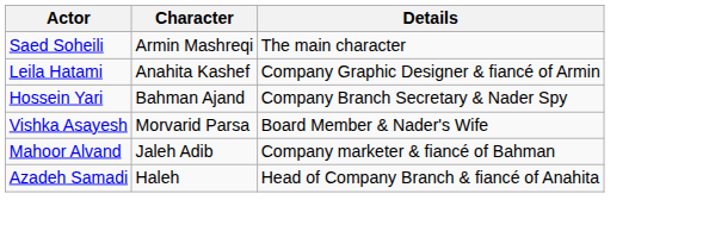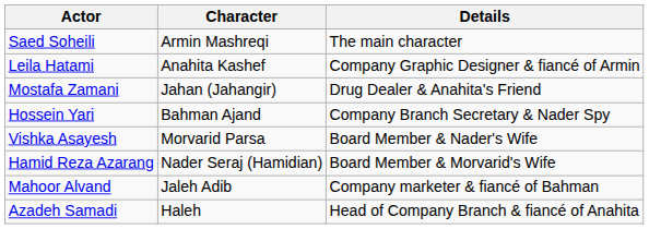+ row: Mostafa Zamani | Jahan (Jahangir) | Drug Dealer & Anahita's Friend
+ row: Hamid Reza Azarang | Nader Seraj (Hamidian) | Board Member & Morvarid's Wife
